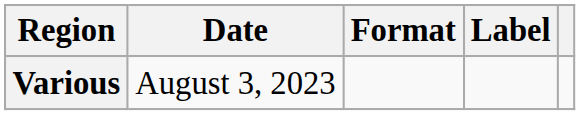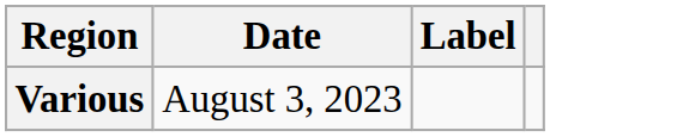- column: Format
